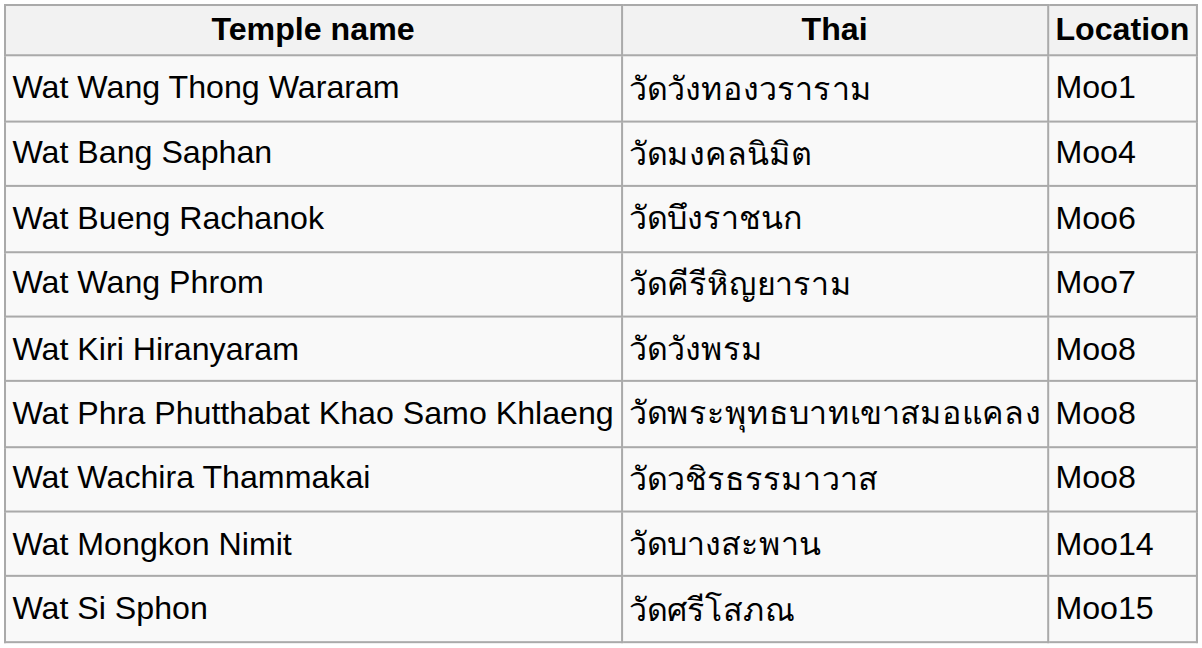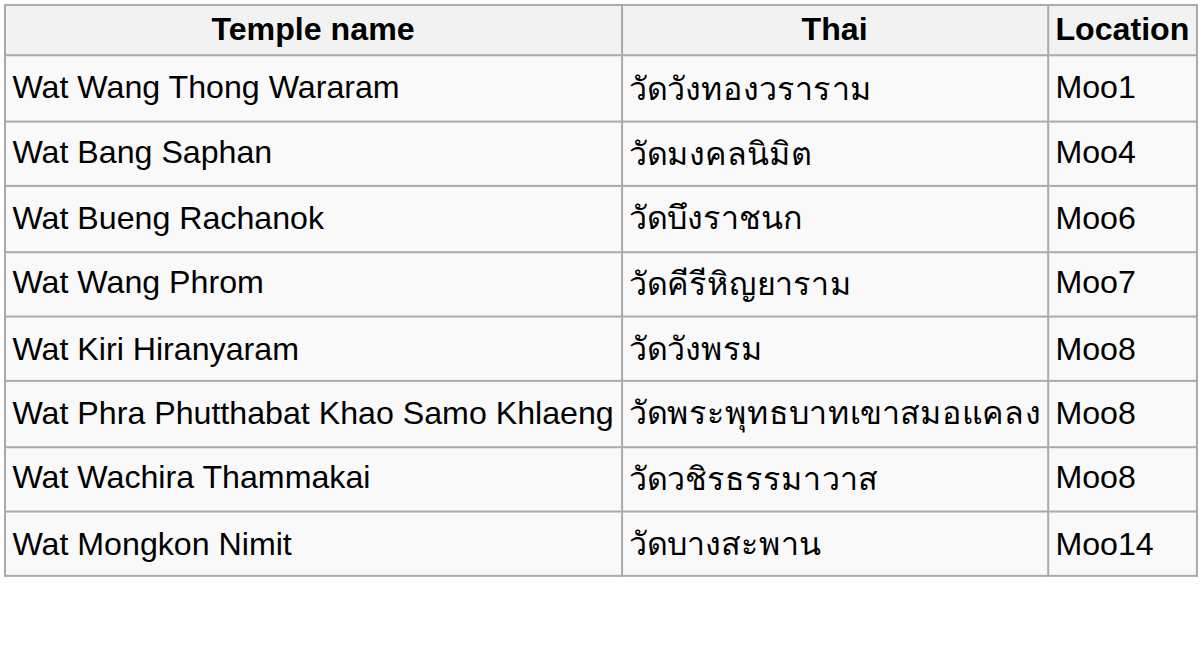- row: Wat Si Sphon | วัดศรีโสภณ | Moo15
